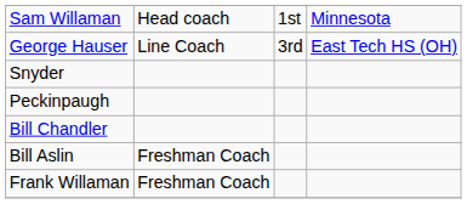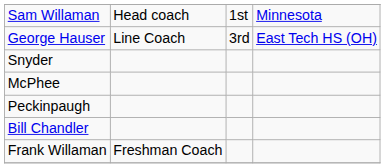+ row: McPhee
- row: Bill Aslin | Freshman Coach
